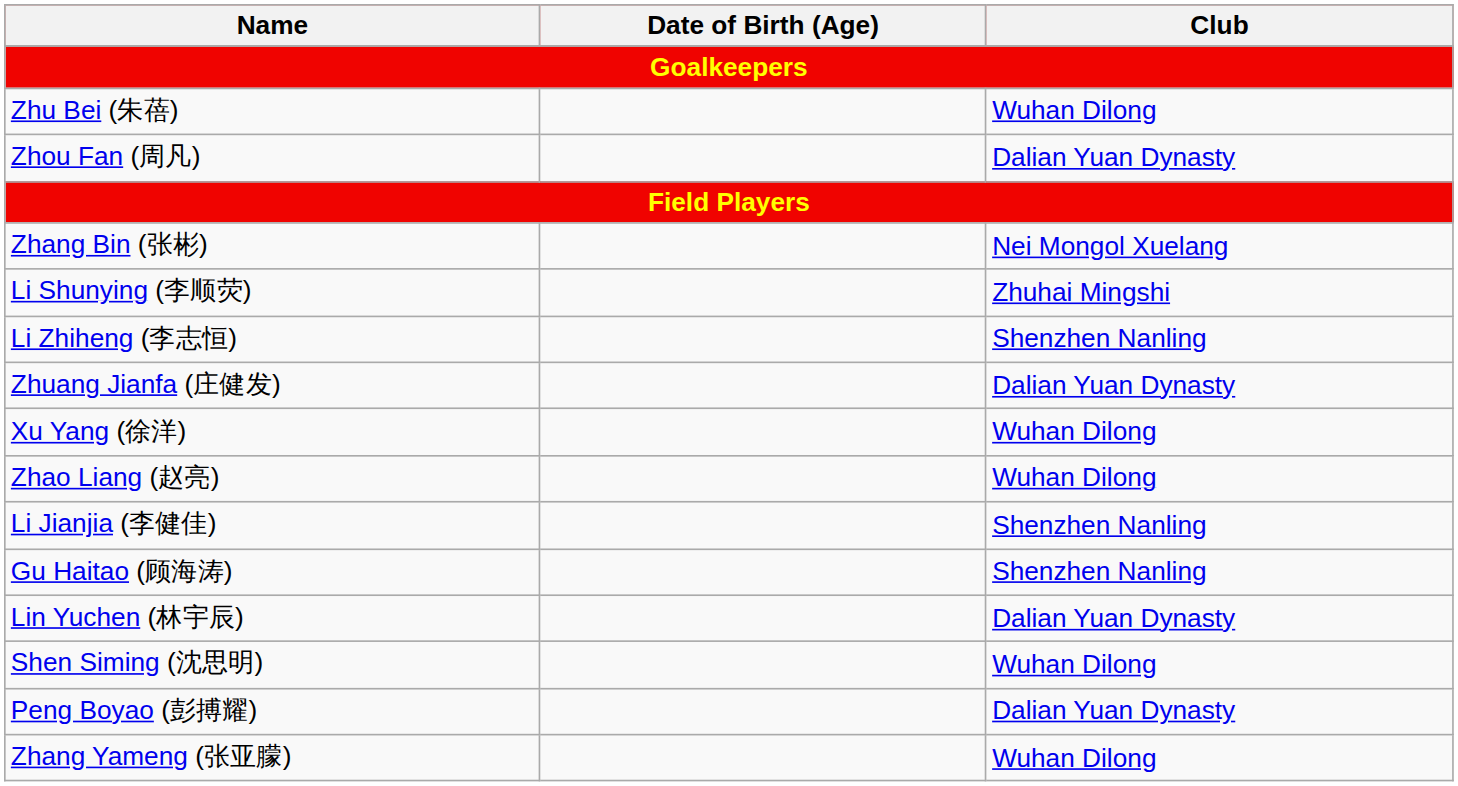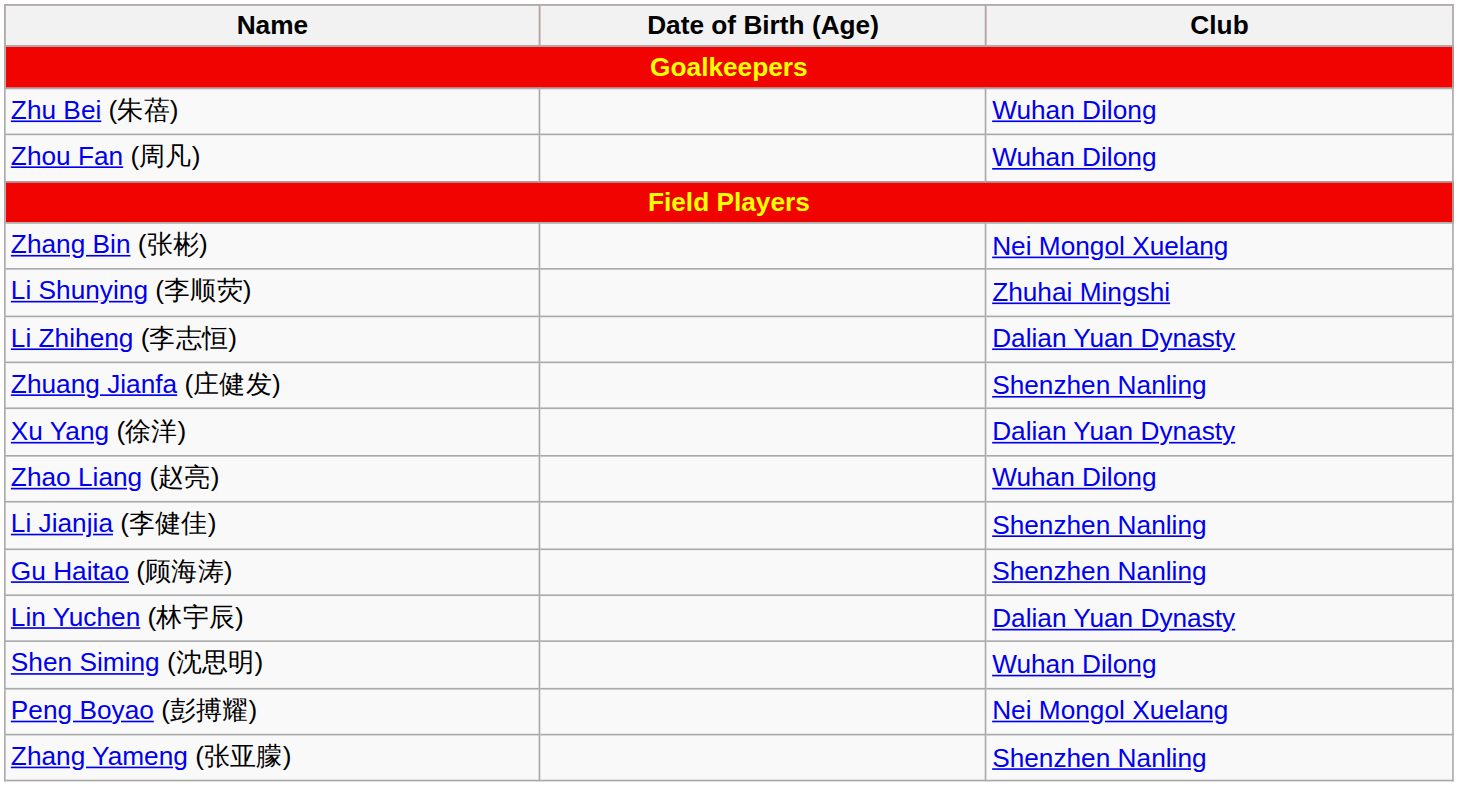Zhou Fan (周凡) | Club: Dalian Yuan Dynasty -> Wuhan Dilong
Li Zhiheng (李志恒) | Club: Shenzhen Nanling -> Dalian Yuan Dynasty
Zhuang Jianfa (庄健发) | Club: Dalian Yuan Dynasty -> Shenzhen Nanling
Xu Yang (徐洋) | Club: Wuhan Dilong -> Dalian Yuan Dynasty
Peng Boyao (彭搏耀) | Club: Dalian Yuan Dynasty -> Nei Mongol Xuelang
Zhang Yameng (张亚朦) | Club: Wuhan Dilong -> Shenzhen Nanling
